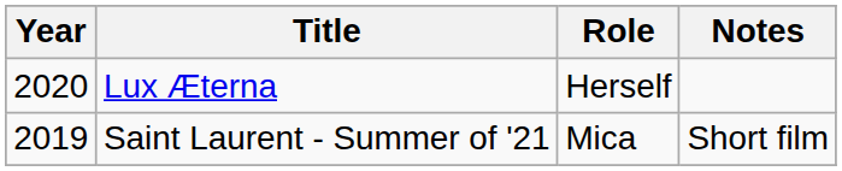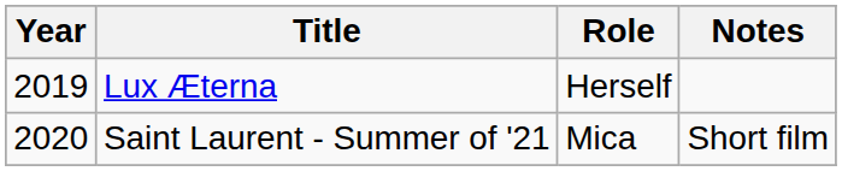Lux Æterna | Year: 2020 -> 2019
Saint Laurent - Summer of '21 | Year: 2019 -> 2020
